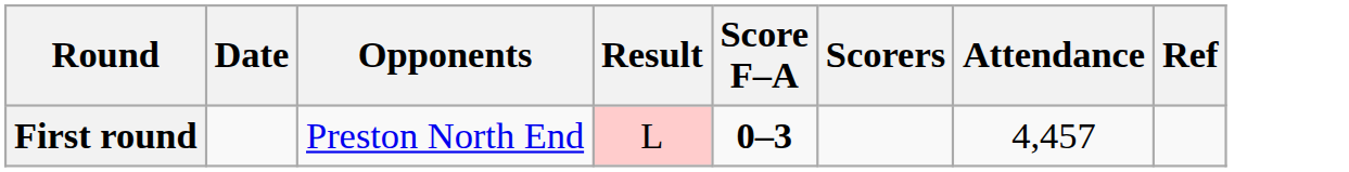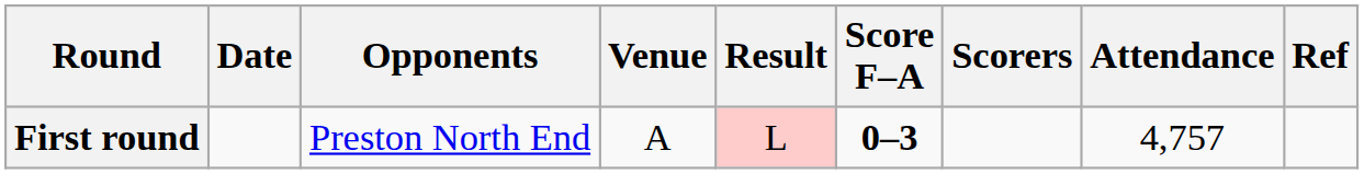+ column: Venue | A
First round | Attendance: 4,457 -> 4,757
